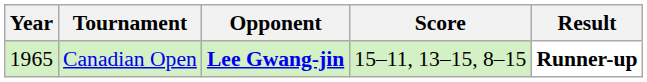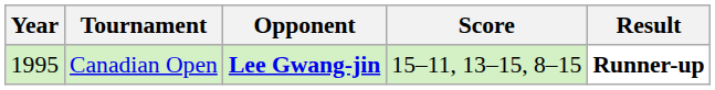Canadian Open | Year: 1965 -> 1995
